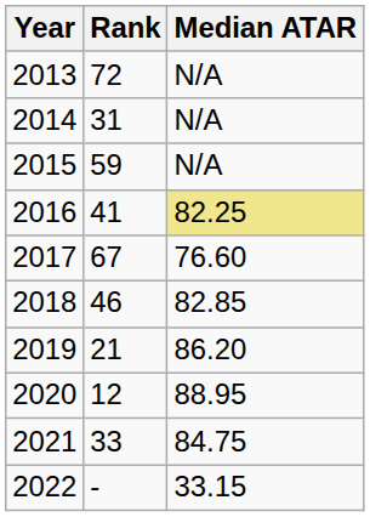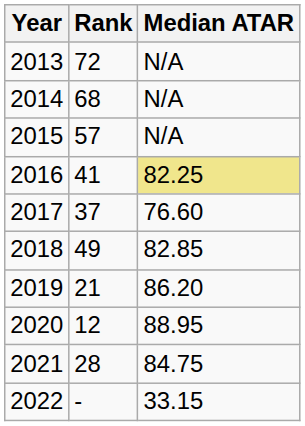2014 | Rank: 31 -> 68
2015 | Rank: 59 -> 57
2017 | Rank: 67 -> 37
2018 | Rank: 46 -> 49
2021 | Rank: 33 -> 28
